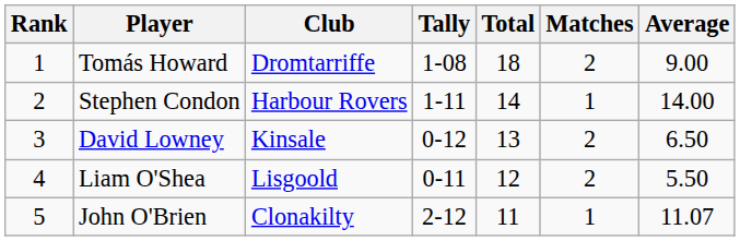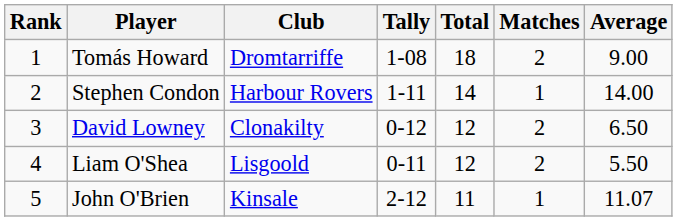David Lowney | Club: Kinsale -> Clonakilty
David Lowney | Total: 13 -> 12
John O'Brien | Club: Clonakilty -> Kinsale
